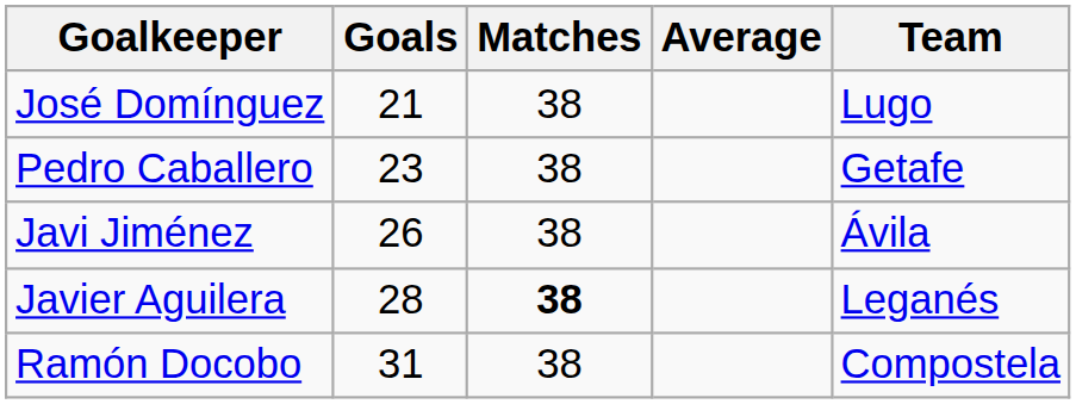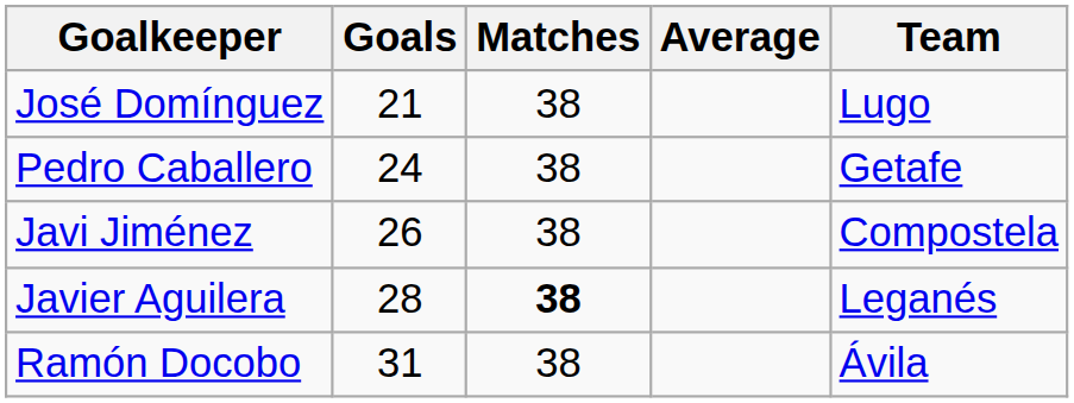Pedro Caballero | Goals: 23 -> 24
Javi Jiménez | Team: Ávila -> Compostela
Ramón Docobo | Team: Compostela -> Ávila
